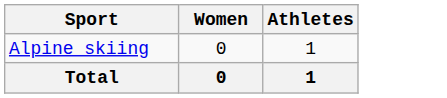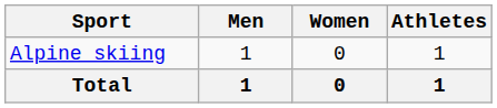+ column: Men | 1 | 1
